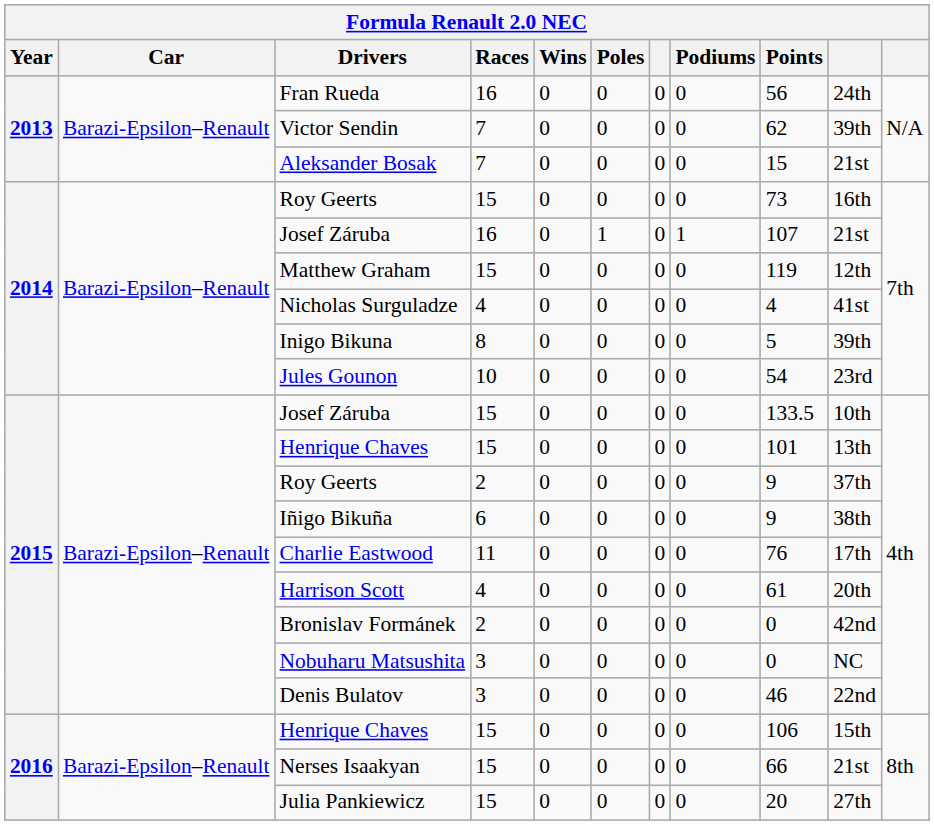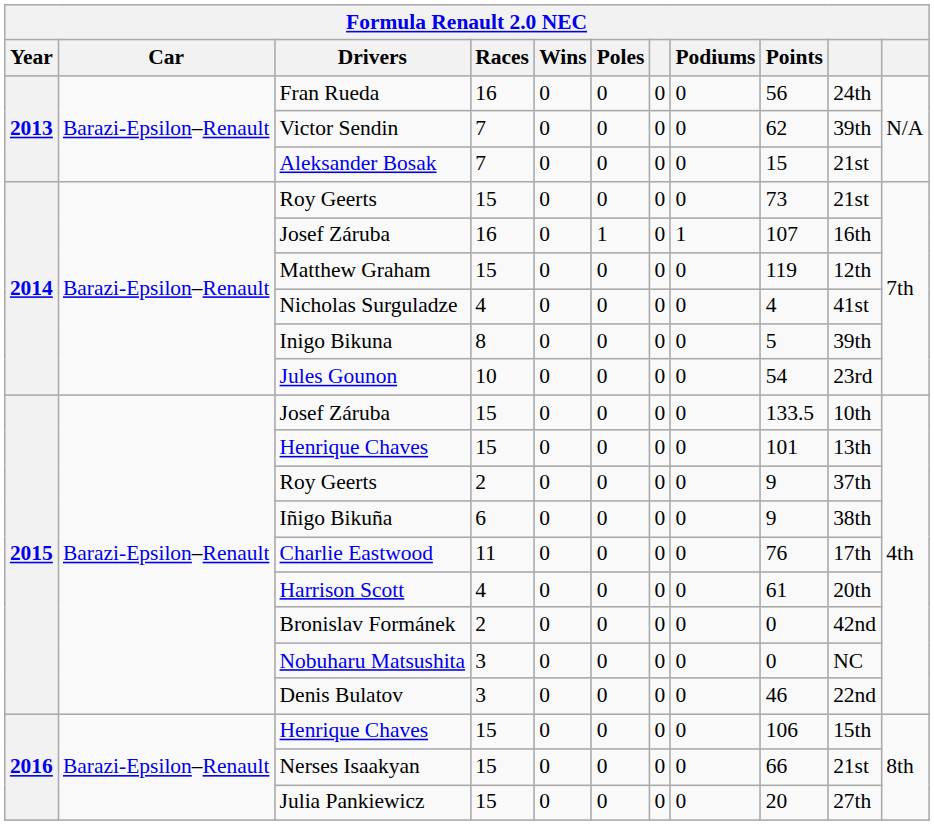2014 / Roy Geerts | column 10: 16th -> 21st
2014 / Josef Záruba | column 10: 21st -> 16th
